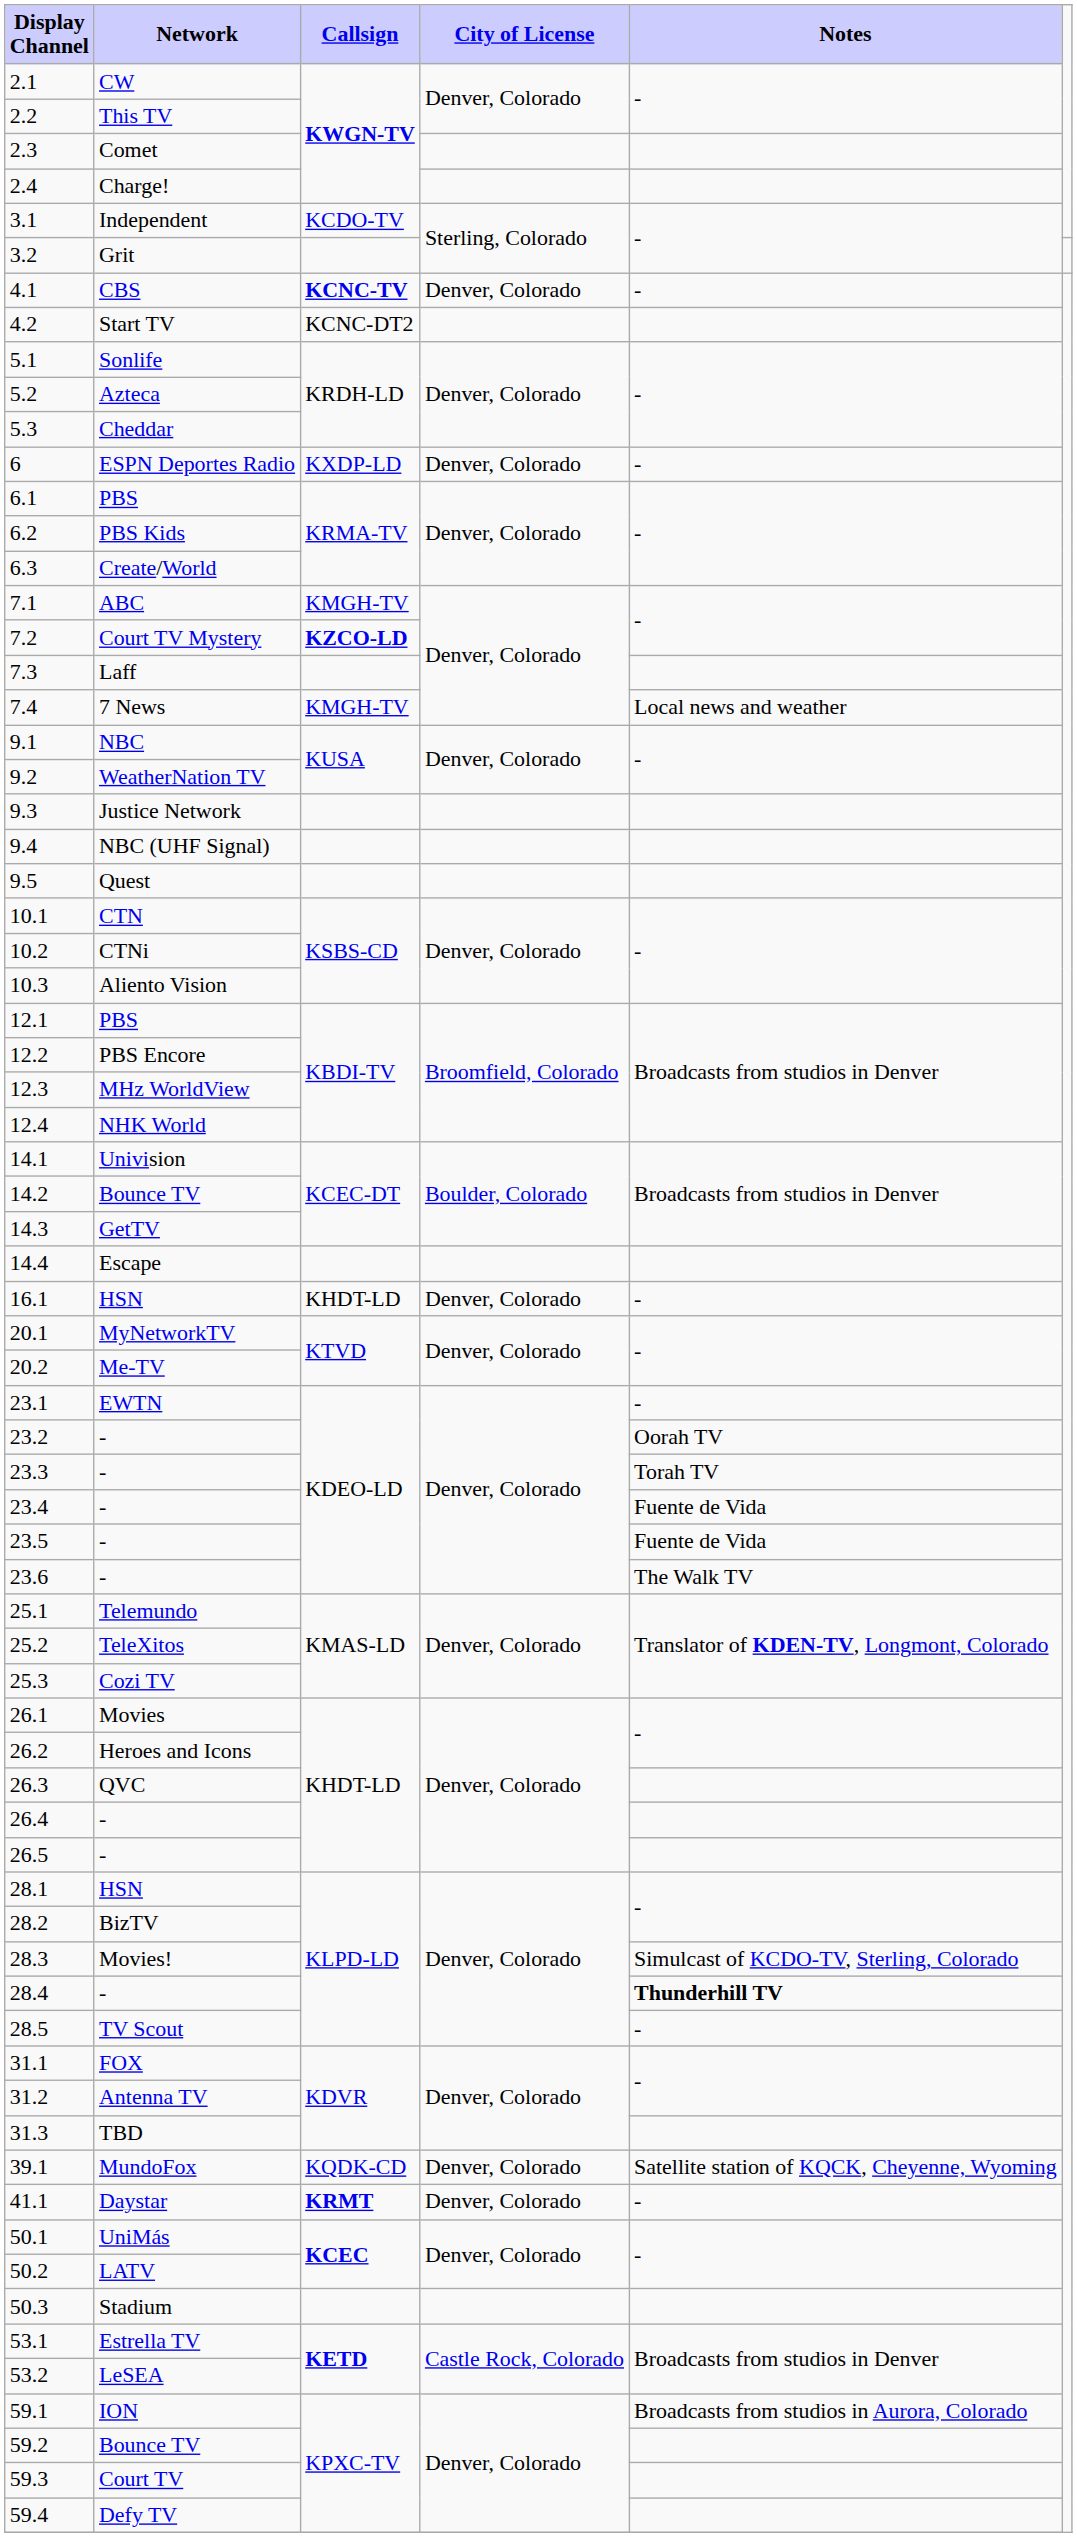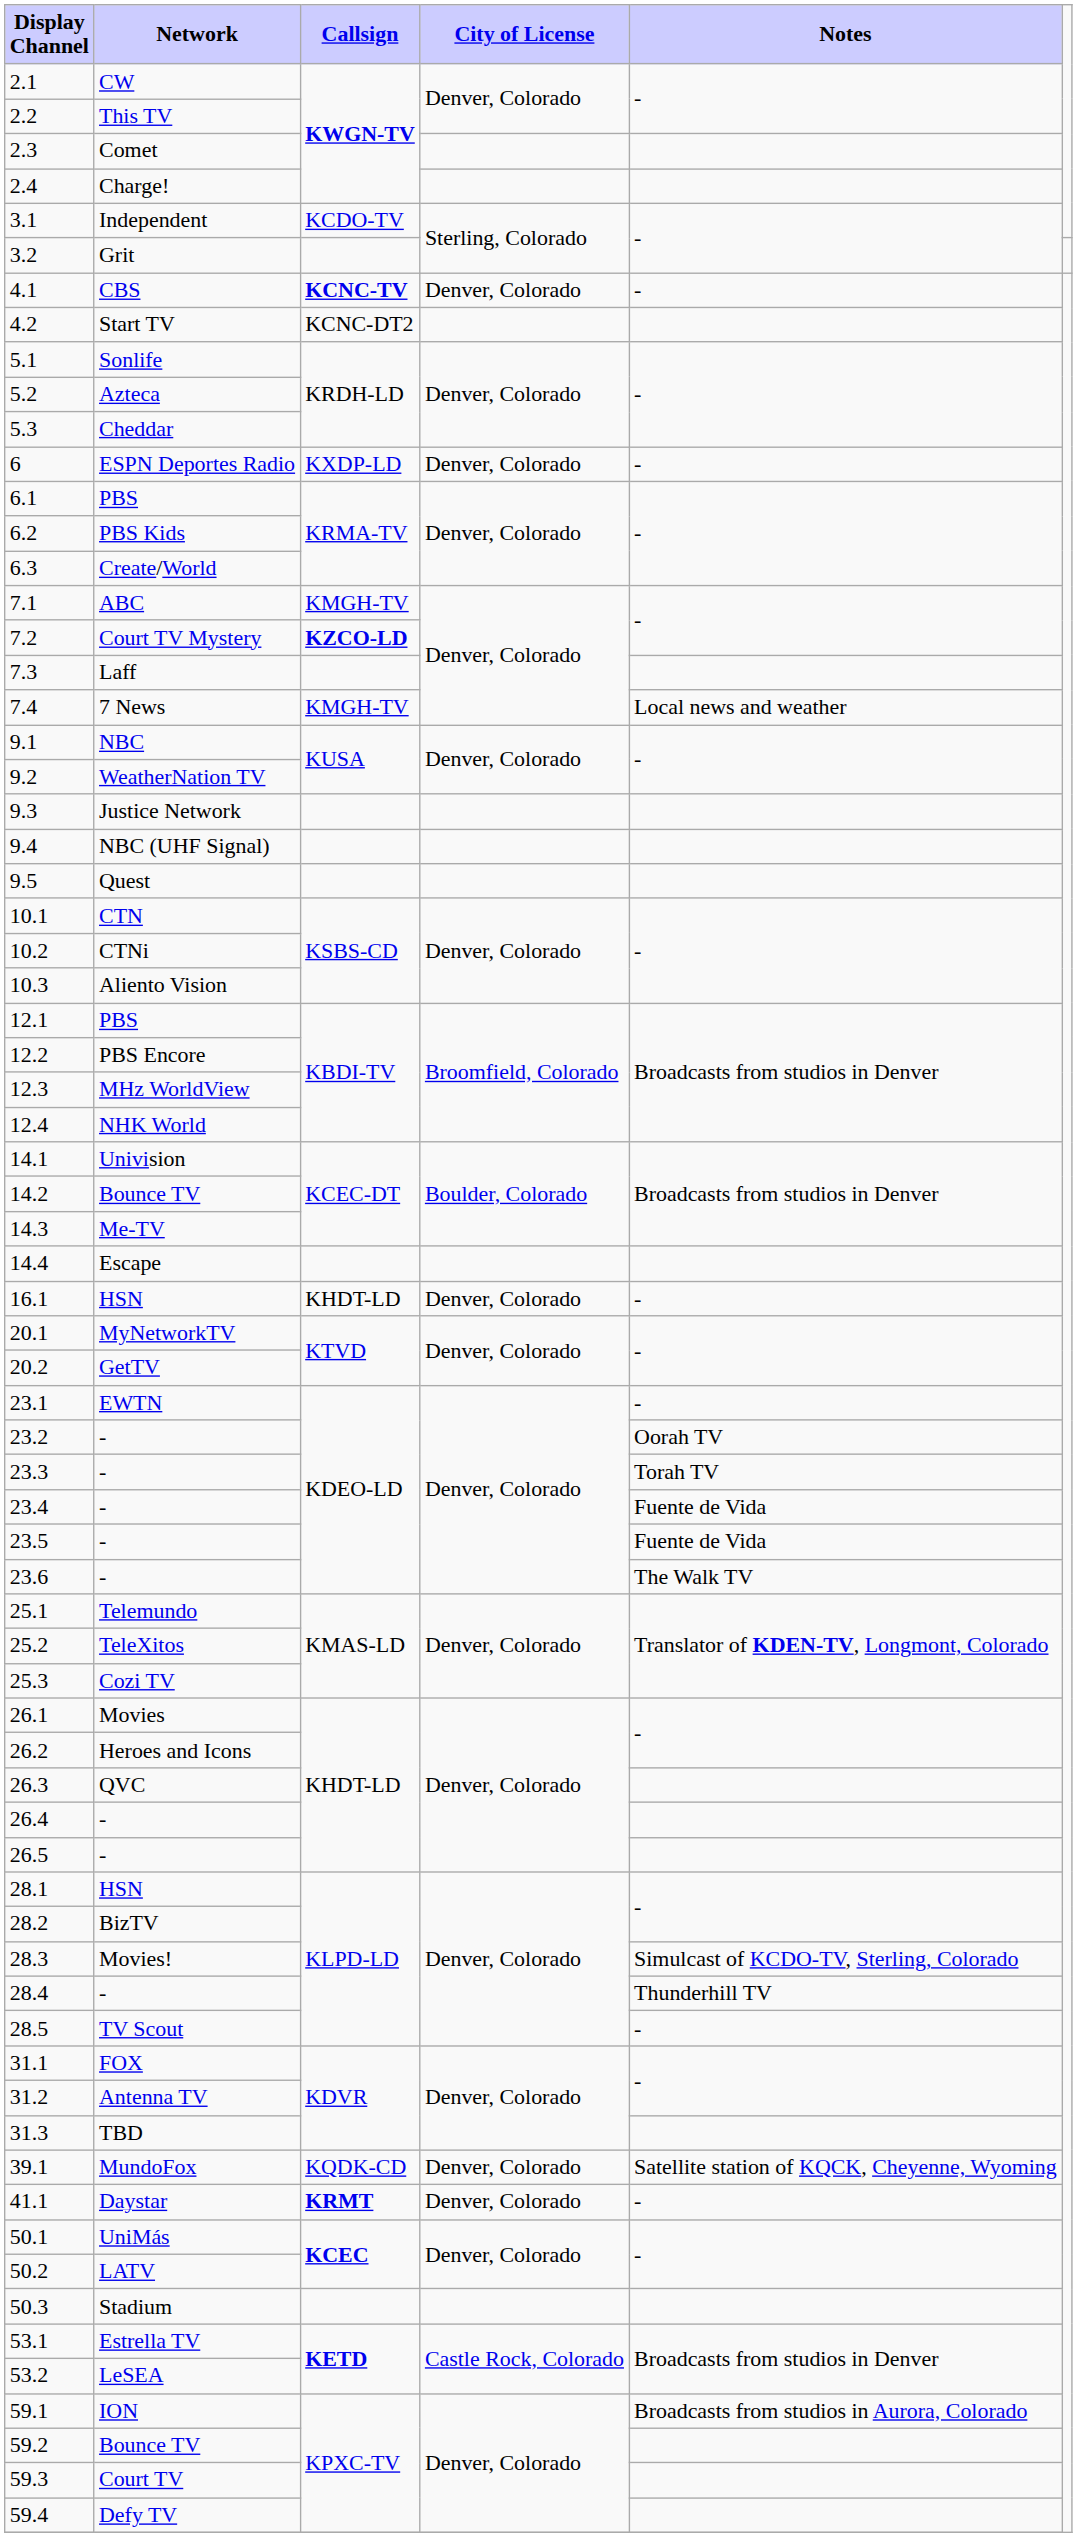14.3 | Network: GetTV -> Me-TV
20.2 | Network: Me-TV -> GetTV
28.4 | Notes: bold -> normal
